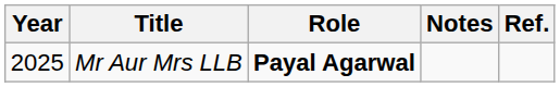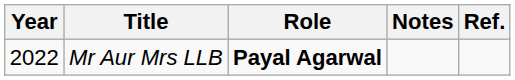Mr Aur Mrs LLB | Year: 2025 -> 2022
